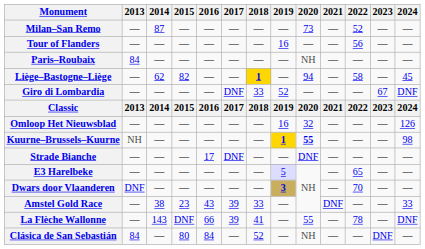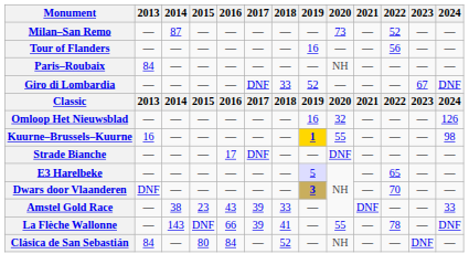- row: Liège–Bastogne–Liège | — | 62 | 82 | — | — | 1 | — | 94 | — | 58 | — | 45
Kuurne–Brussels–Kuurne | 2013: NH -> 16
Kuurne–Brussels–Kuurne | 2020: bold -> normal
